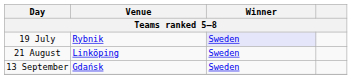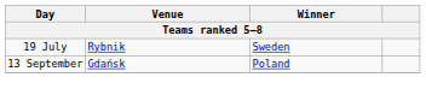19 July | Winner: lavender background -> no background
- row: 21 August | Linköping | Sweden
13 September | Winner: Sweden -> Poland
